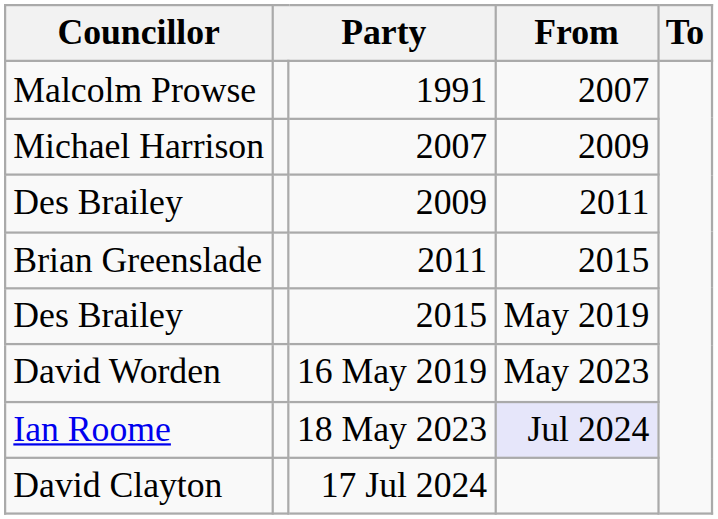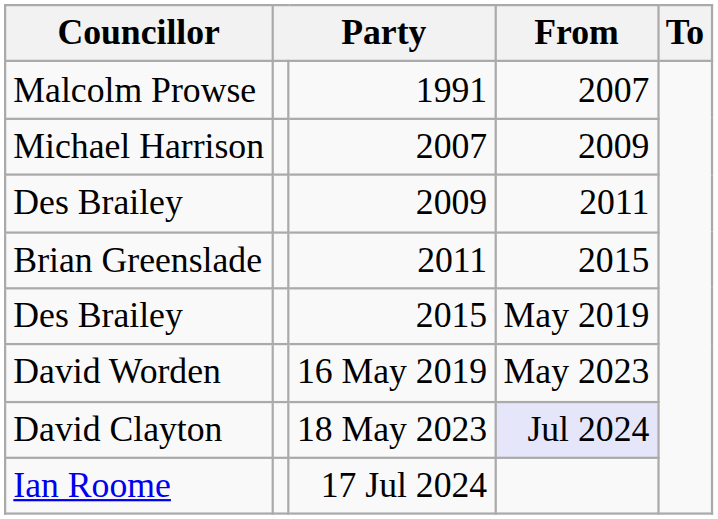18 May 2023 | Councillor: Ian Roome -> David Clayton
17 Jul 2024 | Councillor: David Clayton -> Ian Roome
